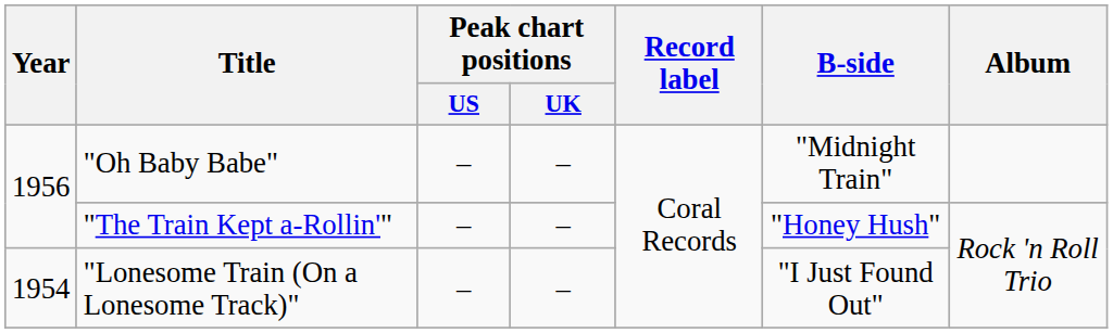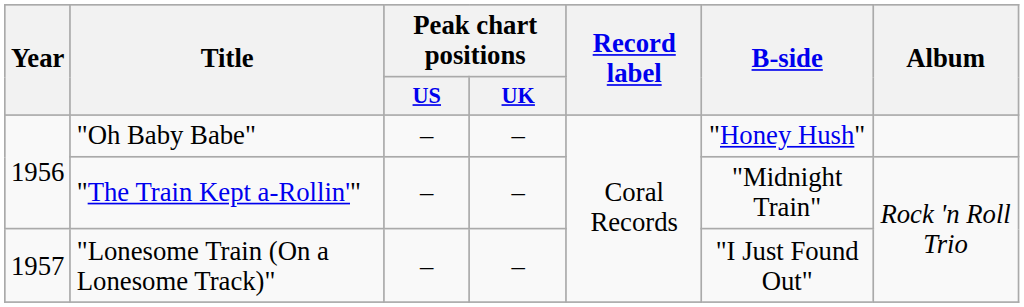"Oh Baby Babe" | B-side: "Midnight Train" -> "Honey Hush"
"The Train Kept a-Rollin'" | B-side: "Honey Hush" -> "Midnight Train"
"Lonesome Train (On a Lonesome Track)" | Year: 1954 -> 1957
